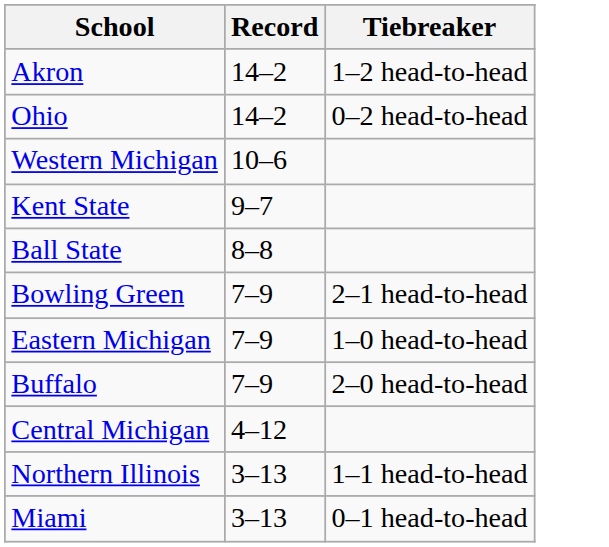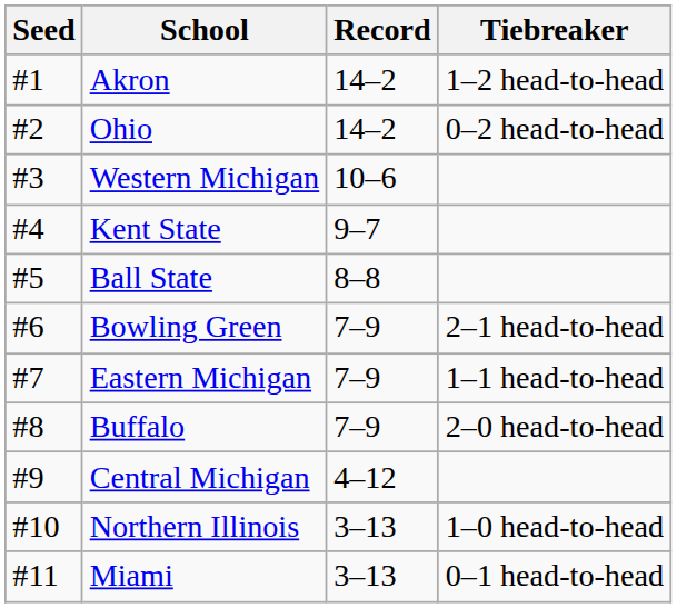+ column: Seed | #1 | #2 | #3 | #4 | #5 | #6 | #7 | #8 | #9 | #10 | #11
Eastern Michigan | Tiebreaker: 1–0 head-to-head -> 1–1 head-to-head
Northern Illinois | Tiebreaker: 1–1 head-to-head -> 1–0 head-to-head
